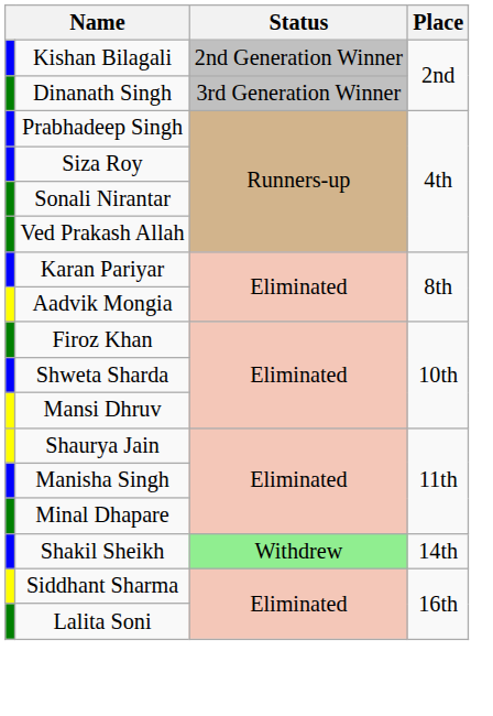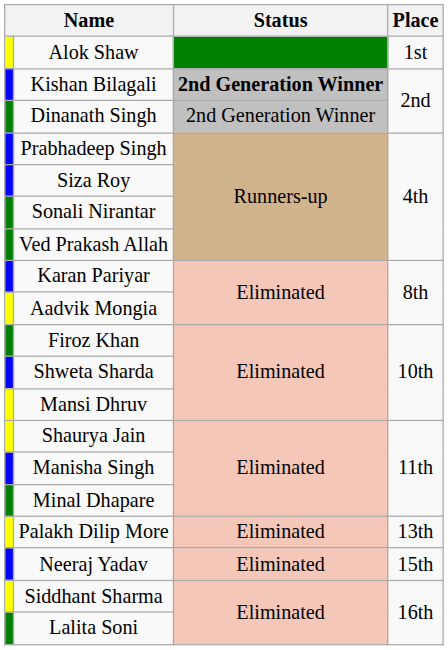+ row: Alok Shaw | 1st
Kishan Bilagali | Status: normal -> bold
Dinanath Singh | Status: 3rd Generation Winner -> 2nd Generation Winner
+ row: Palakh Dilip More | Eliminated | 13th
- row: Shakil Sheikh | Withdrew | 14th
+ row: Neeraj Yadav | Eliminated | 15th
